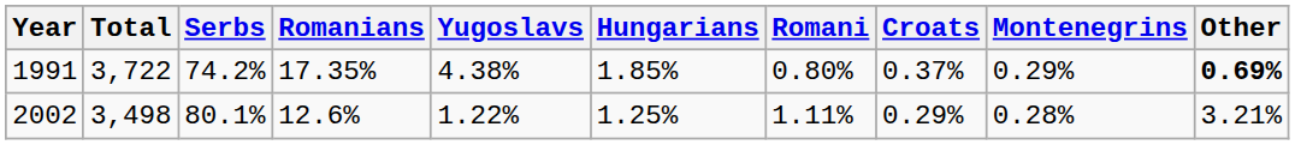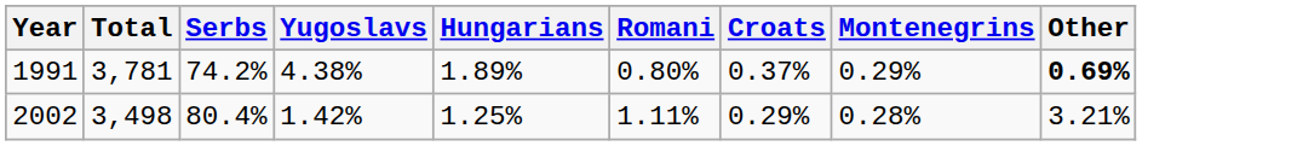- column: Romanians | 17.35% | 12.6%
1991 | Total: 3,722 -> 3,781
1991 | Hungarians: 1.85% -> 1.89%
2002 | Serbs: 80.1% -> 80.4%
2002 | Yugoslavs: 1.22% -> 1.42%
